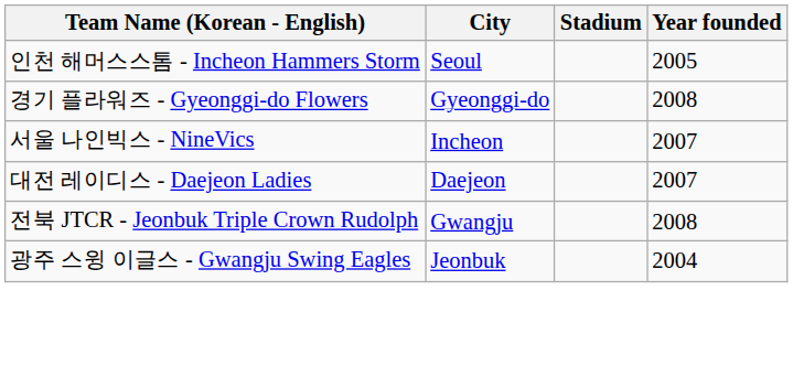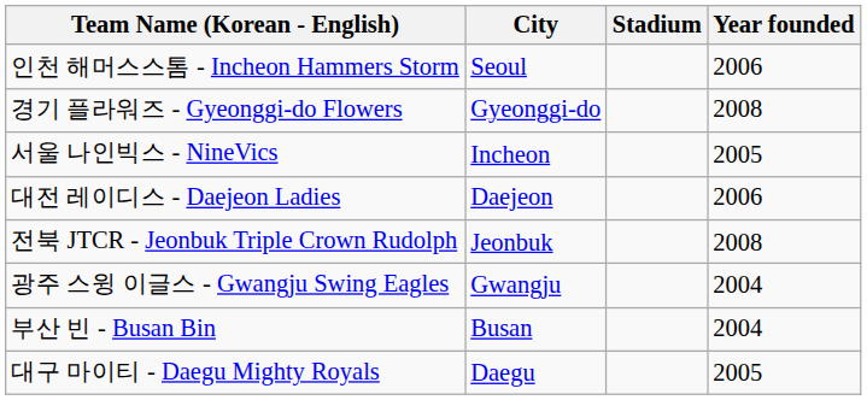인천 해머스스톰 - Incheon Hammers Storm | Year founded: 2005 -> 2006
서울 나인빅스 - NineVics | Year founded: 2007 -> 2005
대전 레이디스 - Daejeon Ladies | Year founded: 2007 -> 2006
전북 JTCR - Jeonbuk Triple Crown Rudolph | City: Gwangju -> Jeonbuk
광주 스윙 이글스 - Gwangju Swing Eagles | City: Jeonbuk -> Gwangju
+ row: 부산 빈 - Busan Bin | Busan | 2004
+ row: 대구 마이티 - Daegu Mighty Royals | Daegu | 2005
